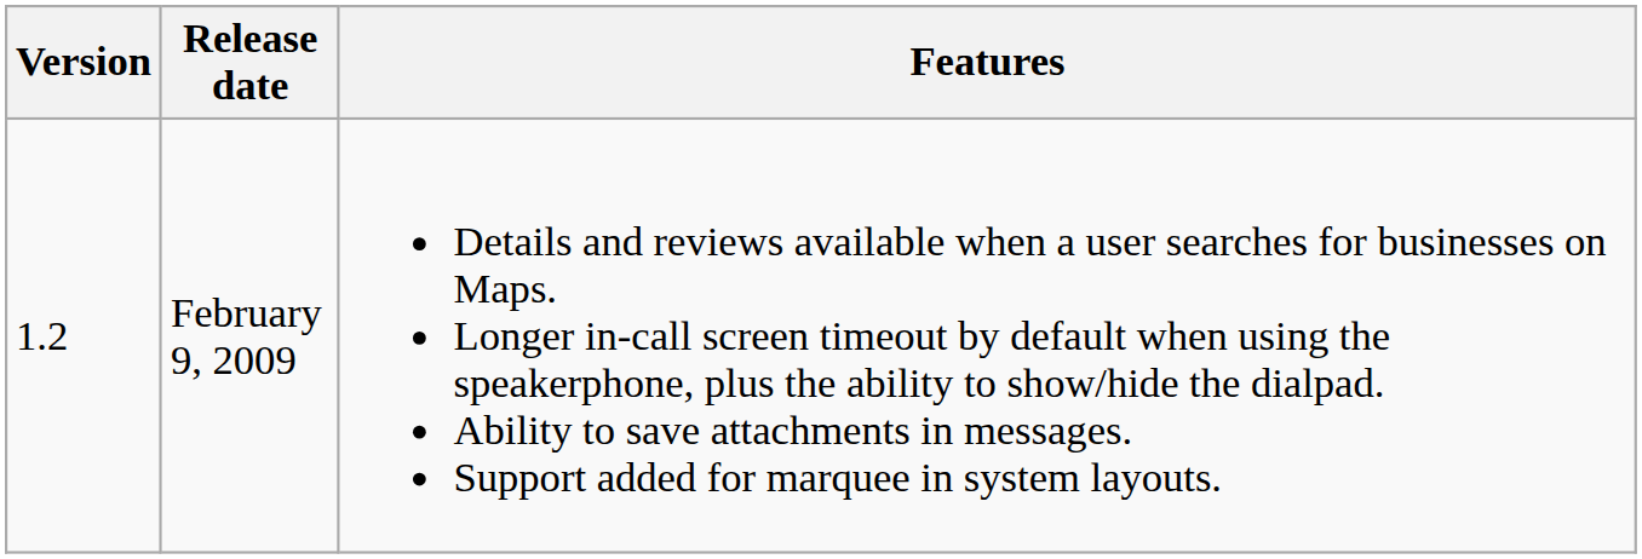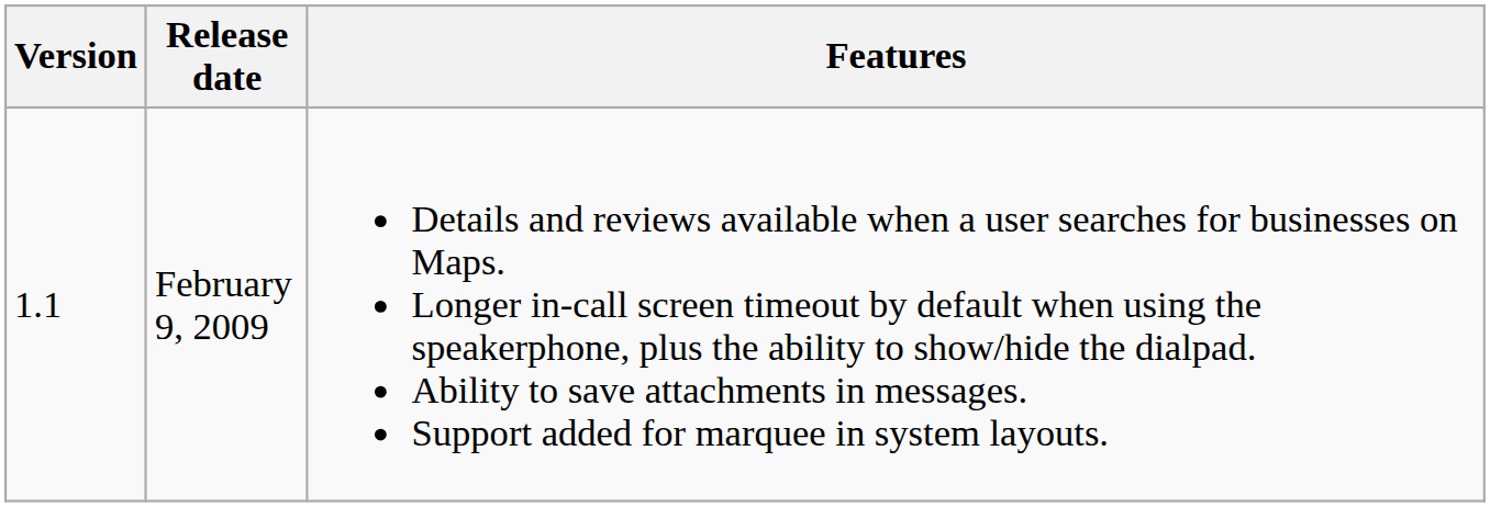February 9, 2009 | Version: 1.2 -> 1.1
